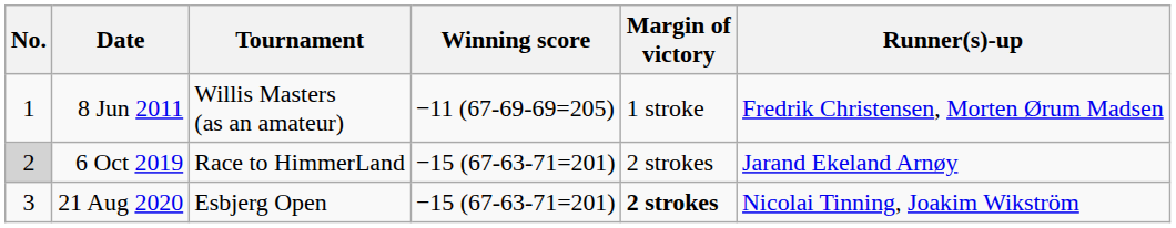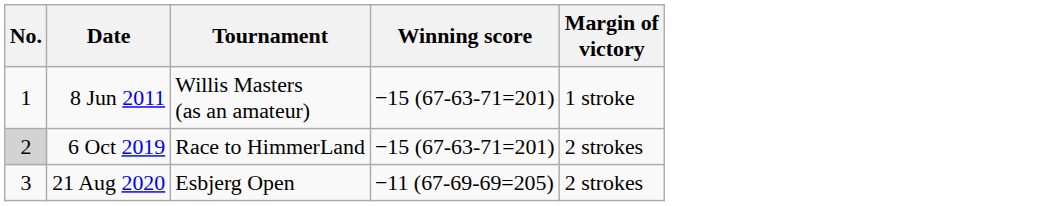- column: Runner(s)-up | Fredrik Christensen, Morten Ørum Madsen | Jarand Ekeland Arnøy | Nicolai Tinning, Joakim Wikström
8 Jun 2011 | Winning score: −11 (67-69-69=205) -> −15 (67-63-71=201)
21 Aug 2020 | Winning score: −15 (67-63-71=201) -> −11 (67-69-69=205)
21 Aug 2020 | Margin of victory: bold -> normal
